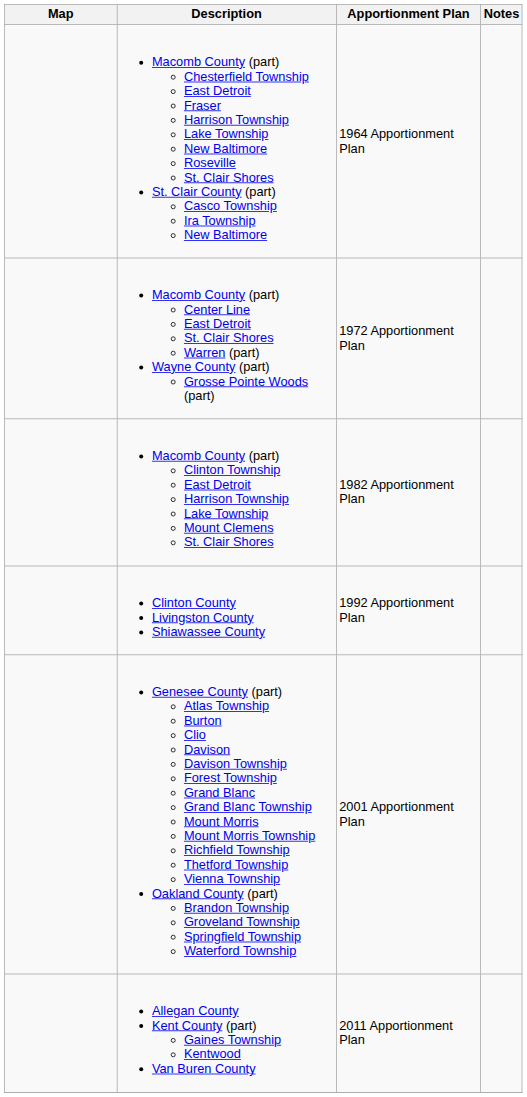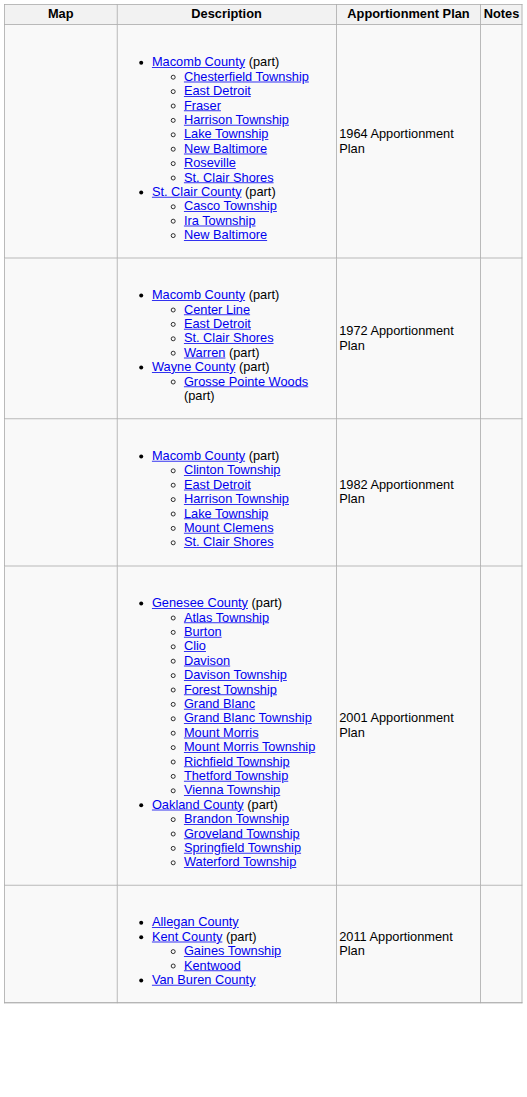- row: Clinton County Livingston County Shiawassee County | 1992 Apportionment Plan
